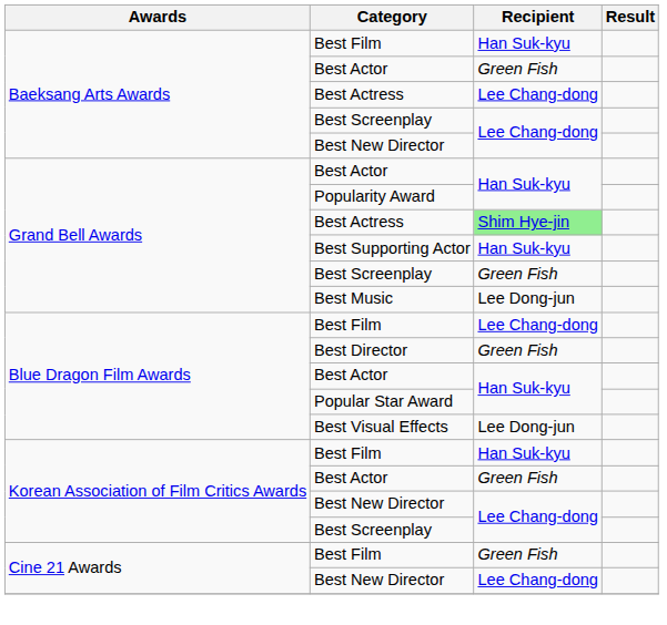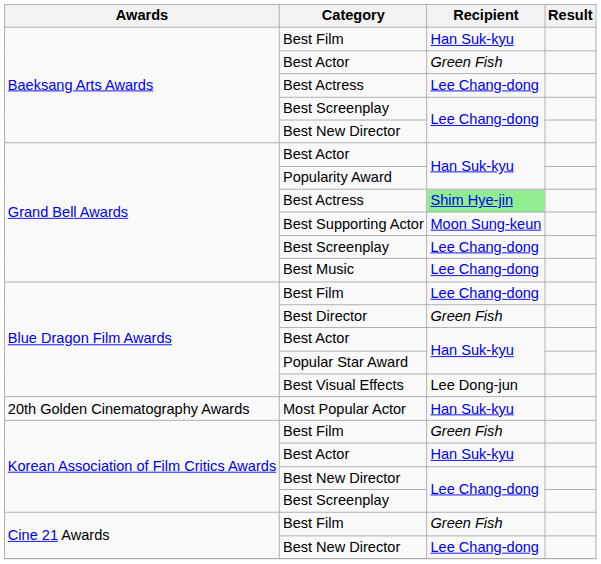Best Supporting Actor | Recipient: Han Suk-kyu -> Moon Sung-keun
Grand Bell Awards / Best Screenplay | Recipient: Green Fish -> Lee Chang-dong
Best Music | Recipient: Lee Dong-jun -> Lee Chang-dong
+ row: 20th Golden Cinematography Awards | Most Popular Actor | Han Suk-kyu
Korean Association of Film Critics Awards / Best Film | Recipient: Han Suk-kyu -> Green Fish
Korean Association of Film Critics Awards / Best Actor | Recipient: Green Fish -> Han Suk-kyu
